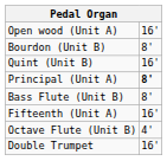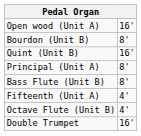Principal (Unit A) | column 2: bold -> normal
Fifteenth (Unit A) | column 2: 16' -> 4'
